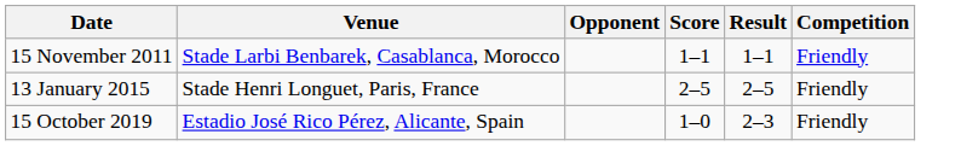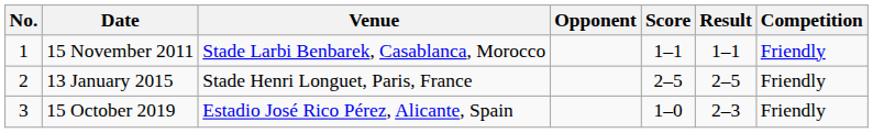+ column: No. | 1 | 2 | 3
